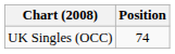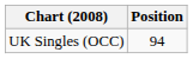UK Singles (OCC) | Position: 74 -> 94
